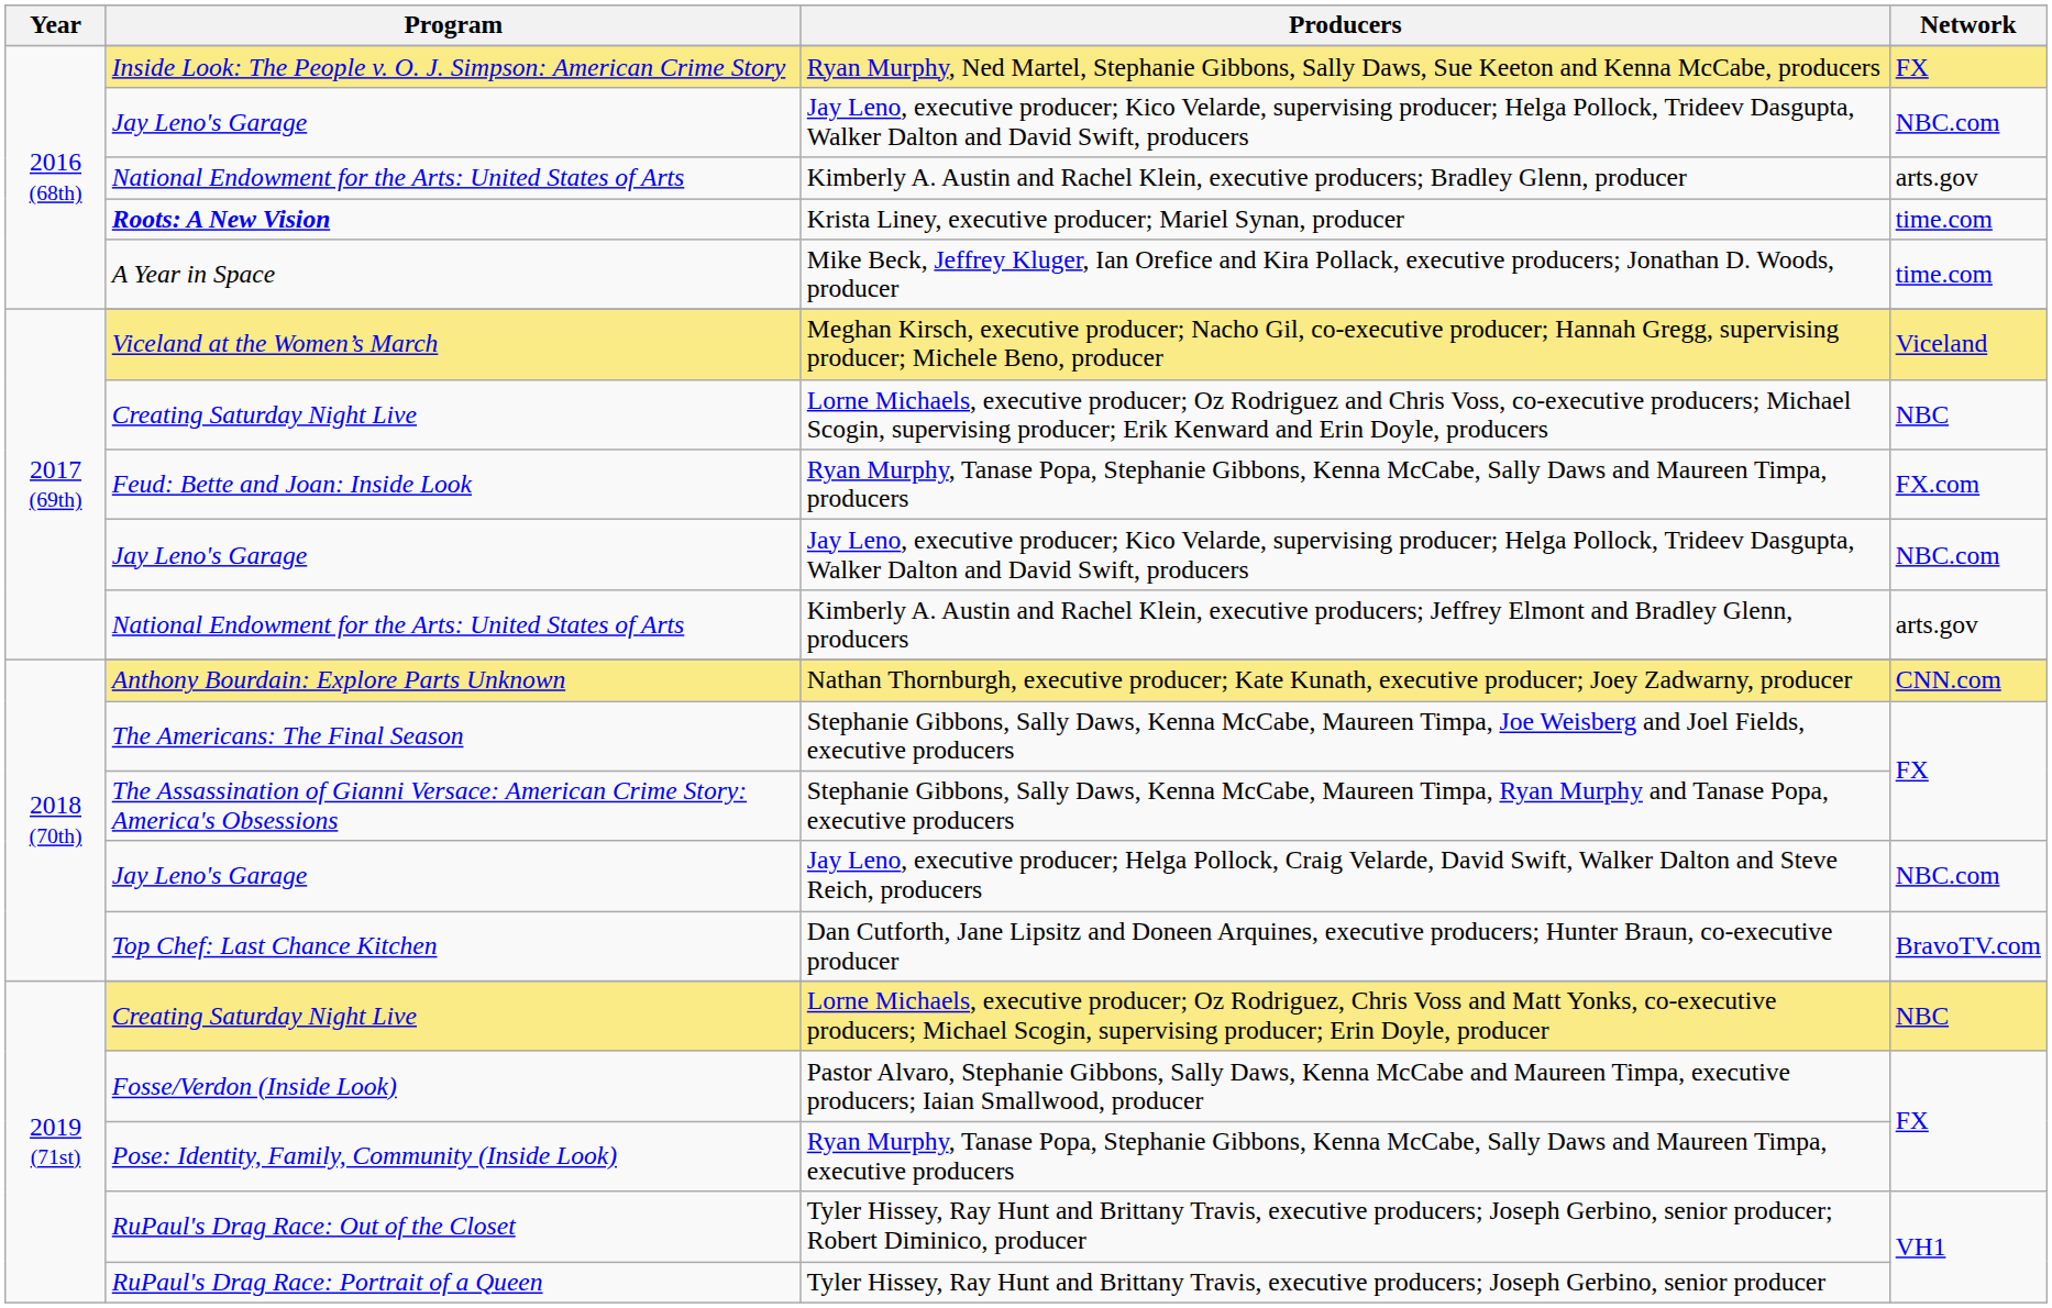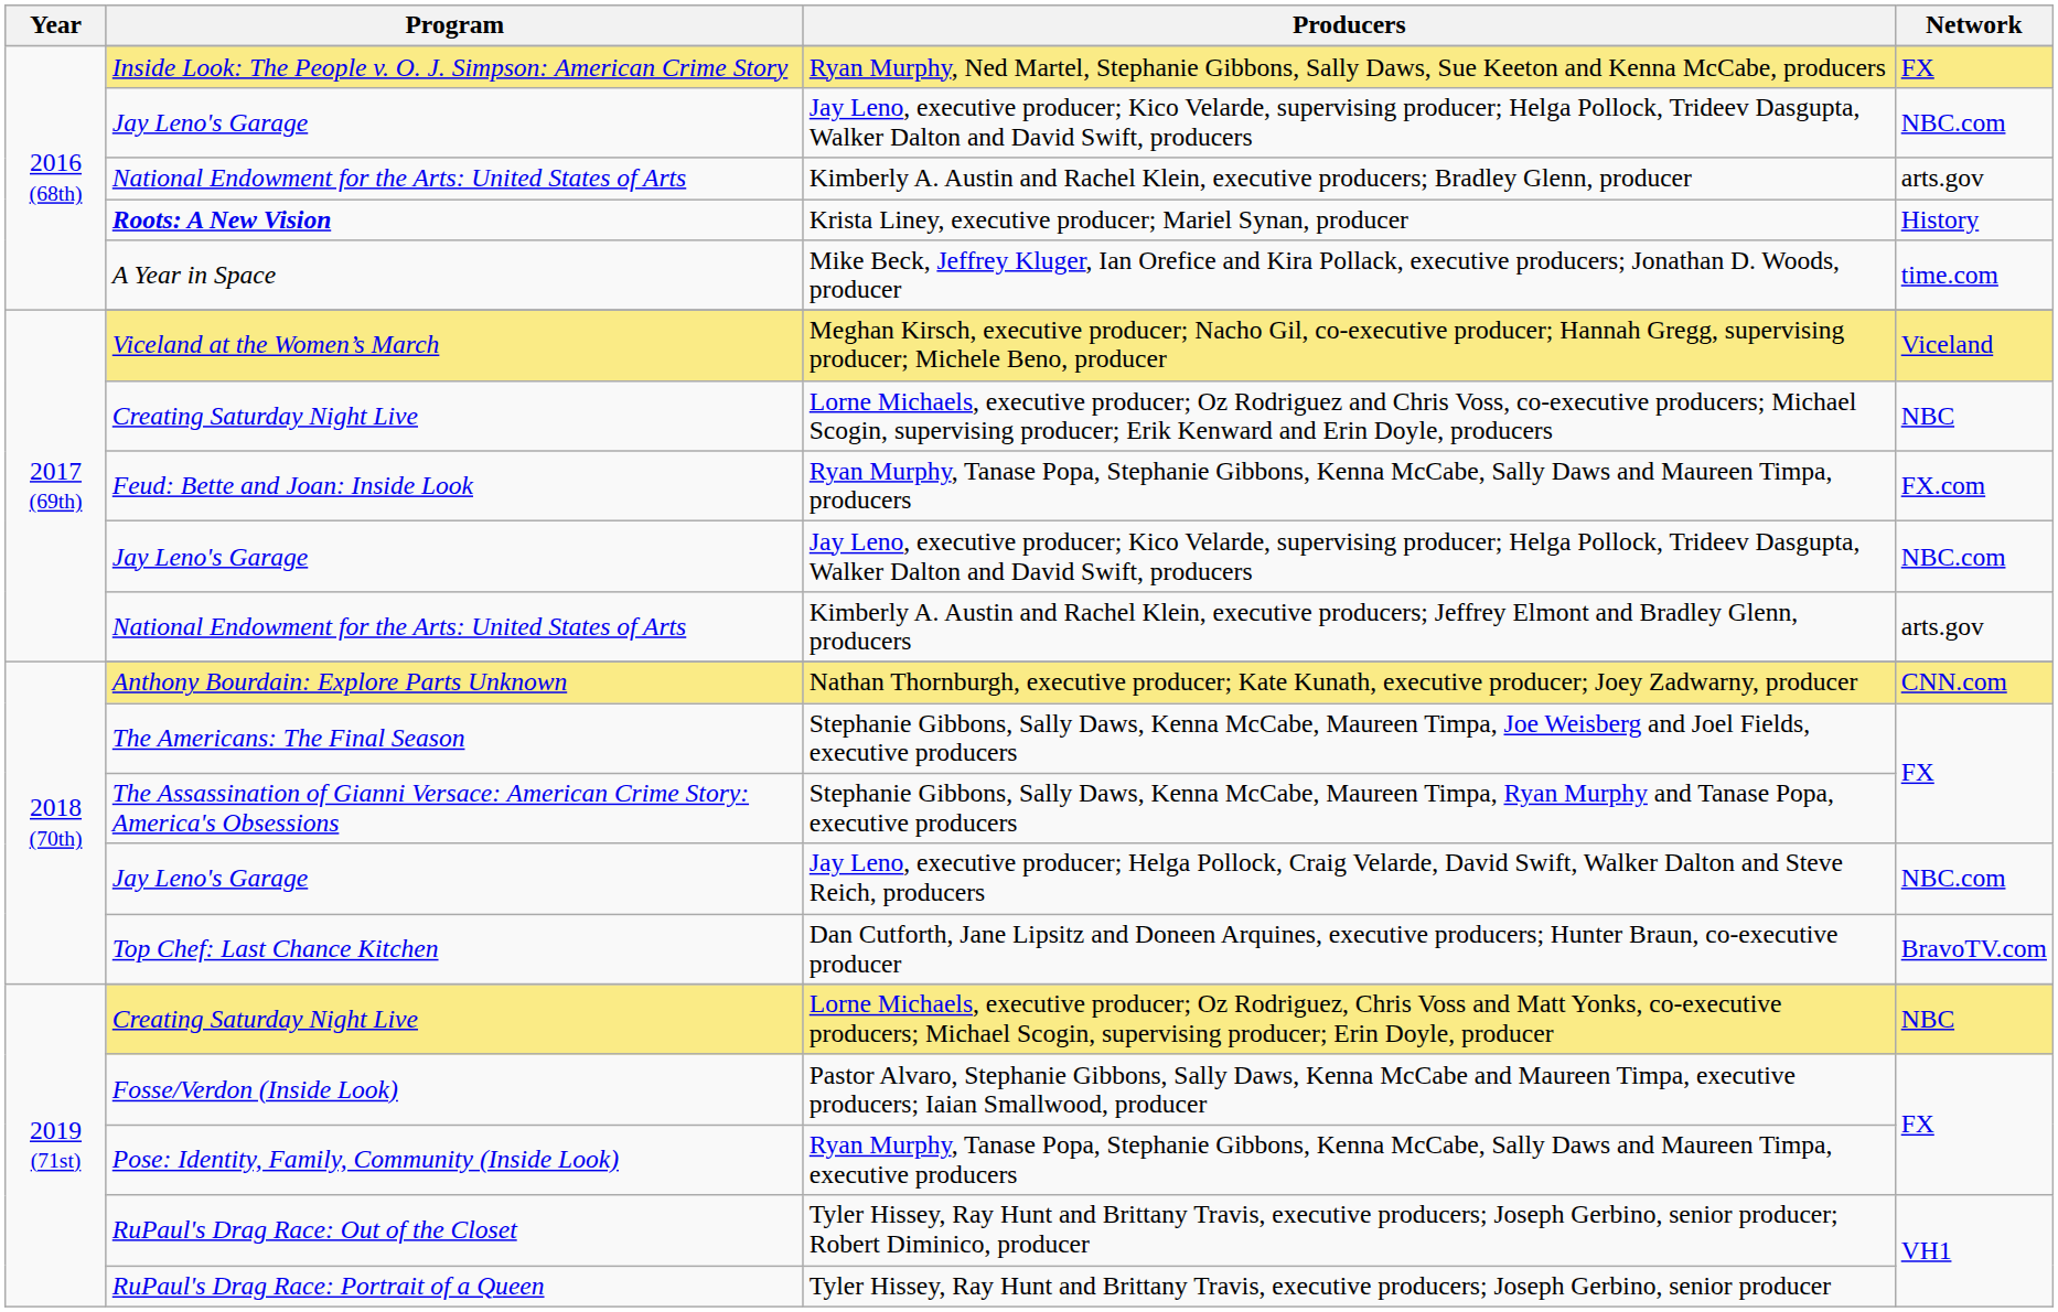Krista Liney, executive producer; Mariel Synan, producer | Network: time.com -> History
